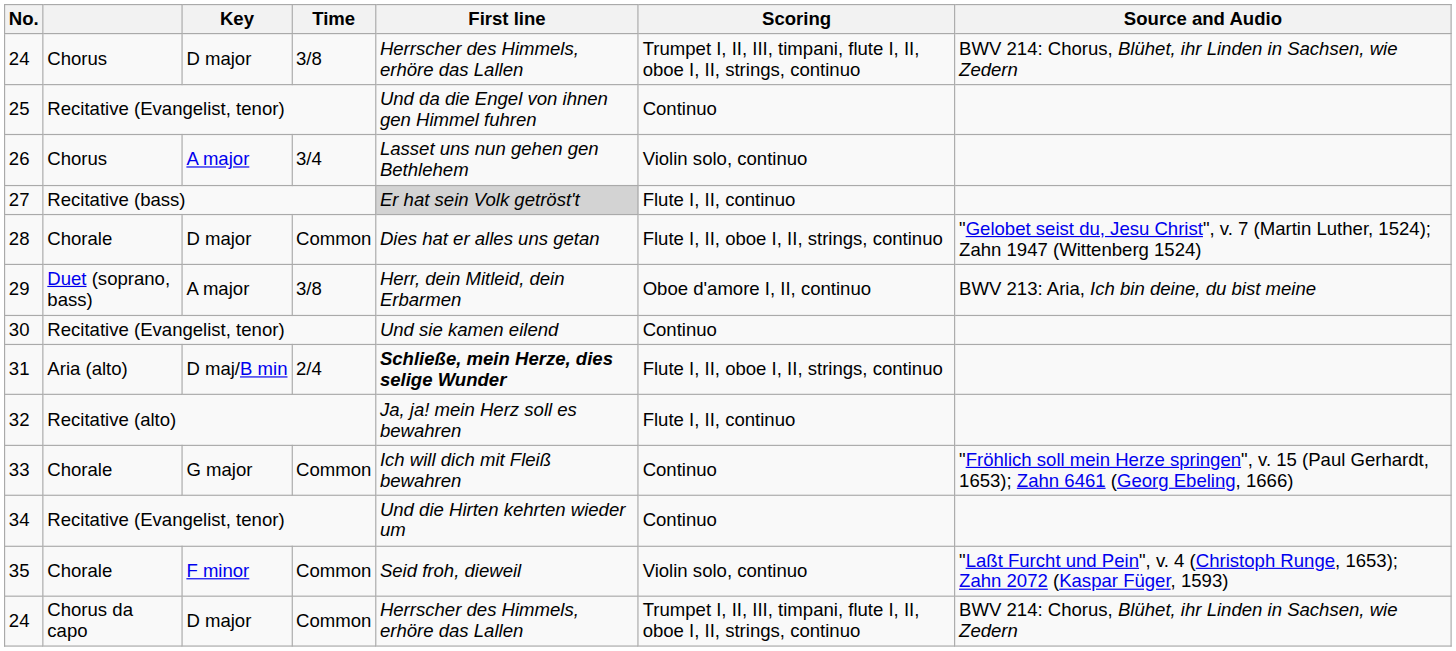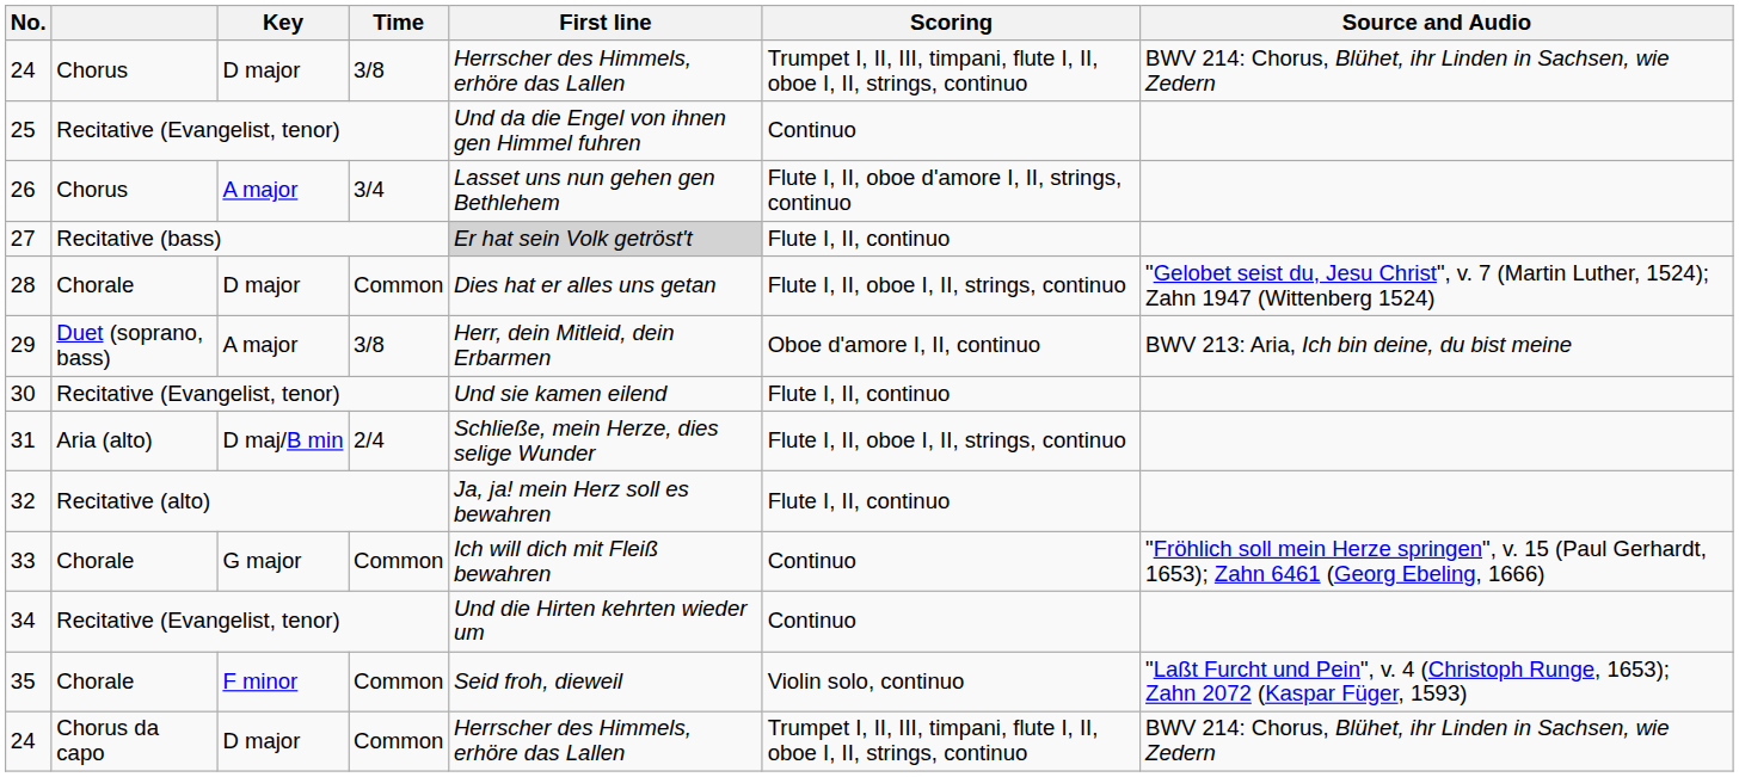26 | Scoring: Violin solo, continuo -> Flute I, II, oboe d'amore I, II, strings, continuo
30 | Scoring: Continuo -> Flute I, II, continuo
31 | First line: bold -> normal
